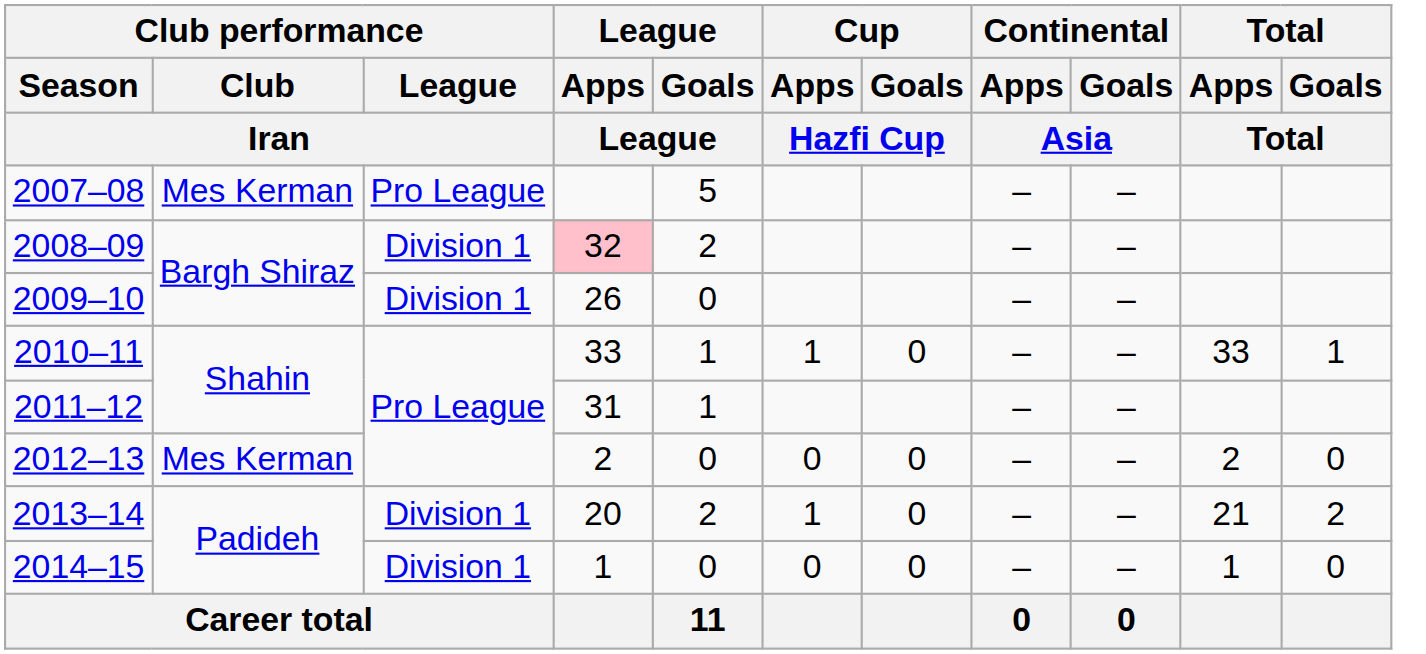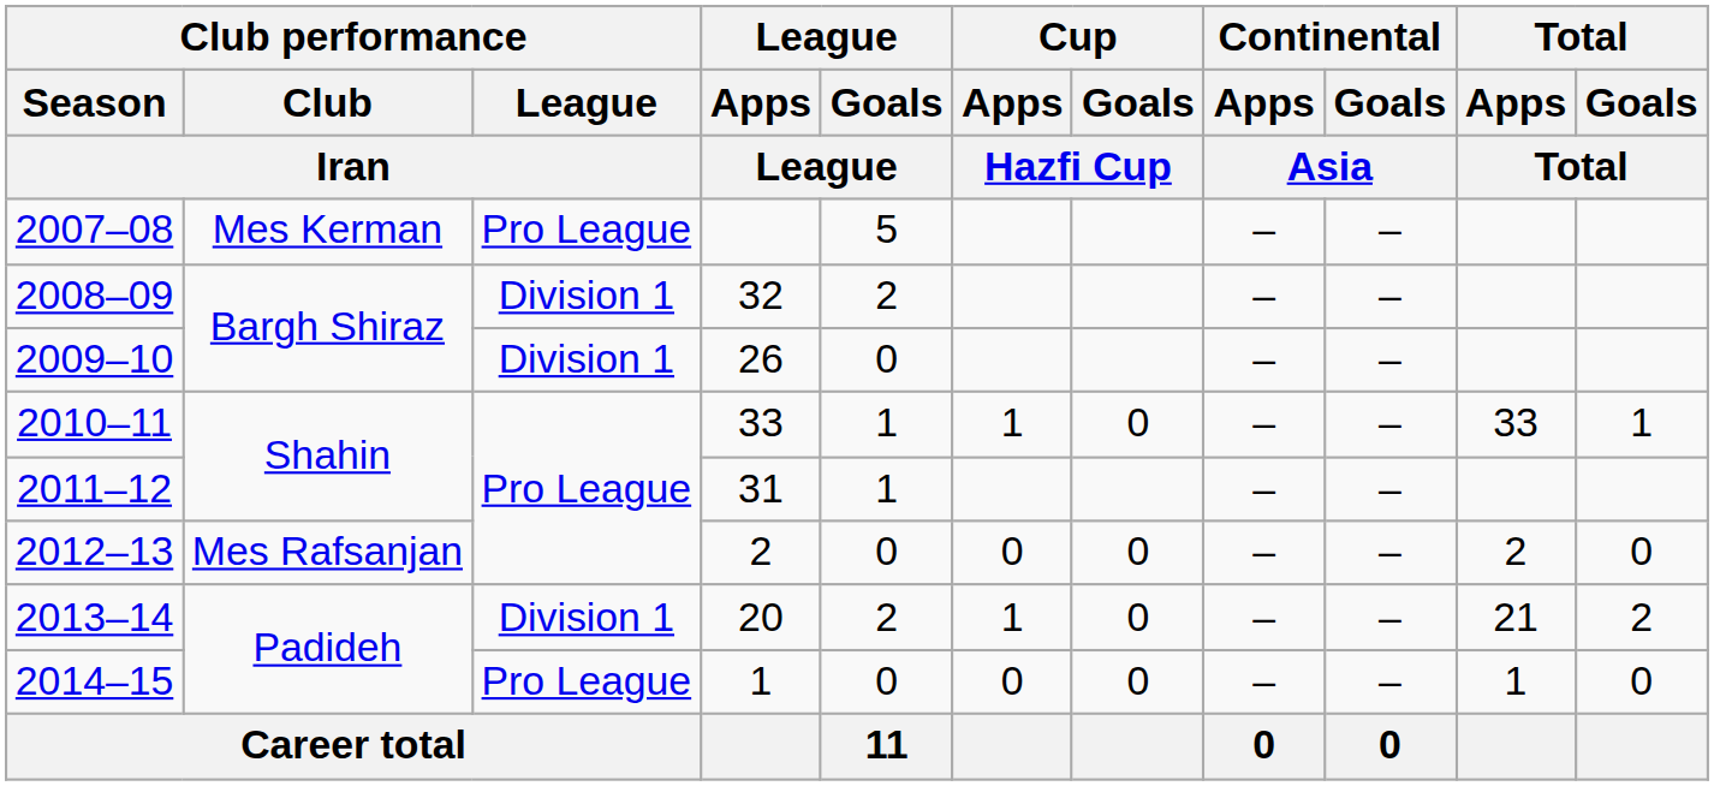2008–09 | League / Apps / League: pink background -> no background
2012–13 | Club performance / Club / Iran: Mes Kerman -> Mes Rafsanjan
2014–15 | Club performance / League / Iran: Division 1 -> Pro League
